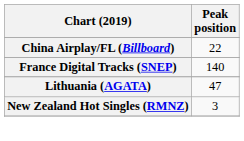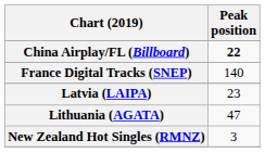China Airplay/FL (Billboard) | Peak position: normal -> bold
+ row: Latvia (LAIPA) | 23
